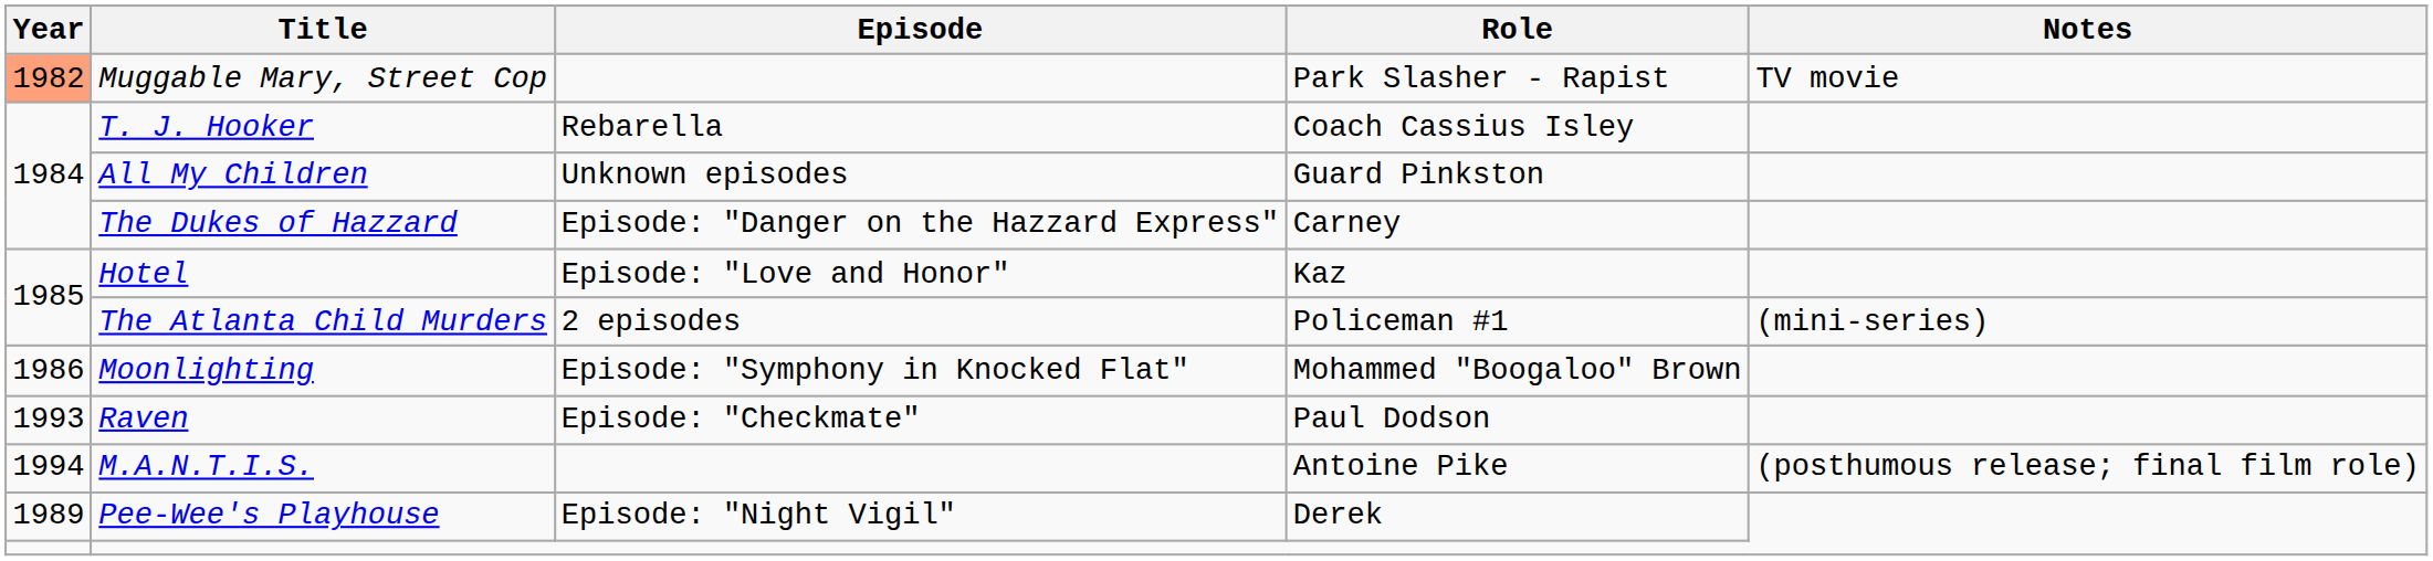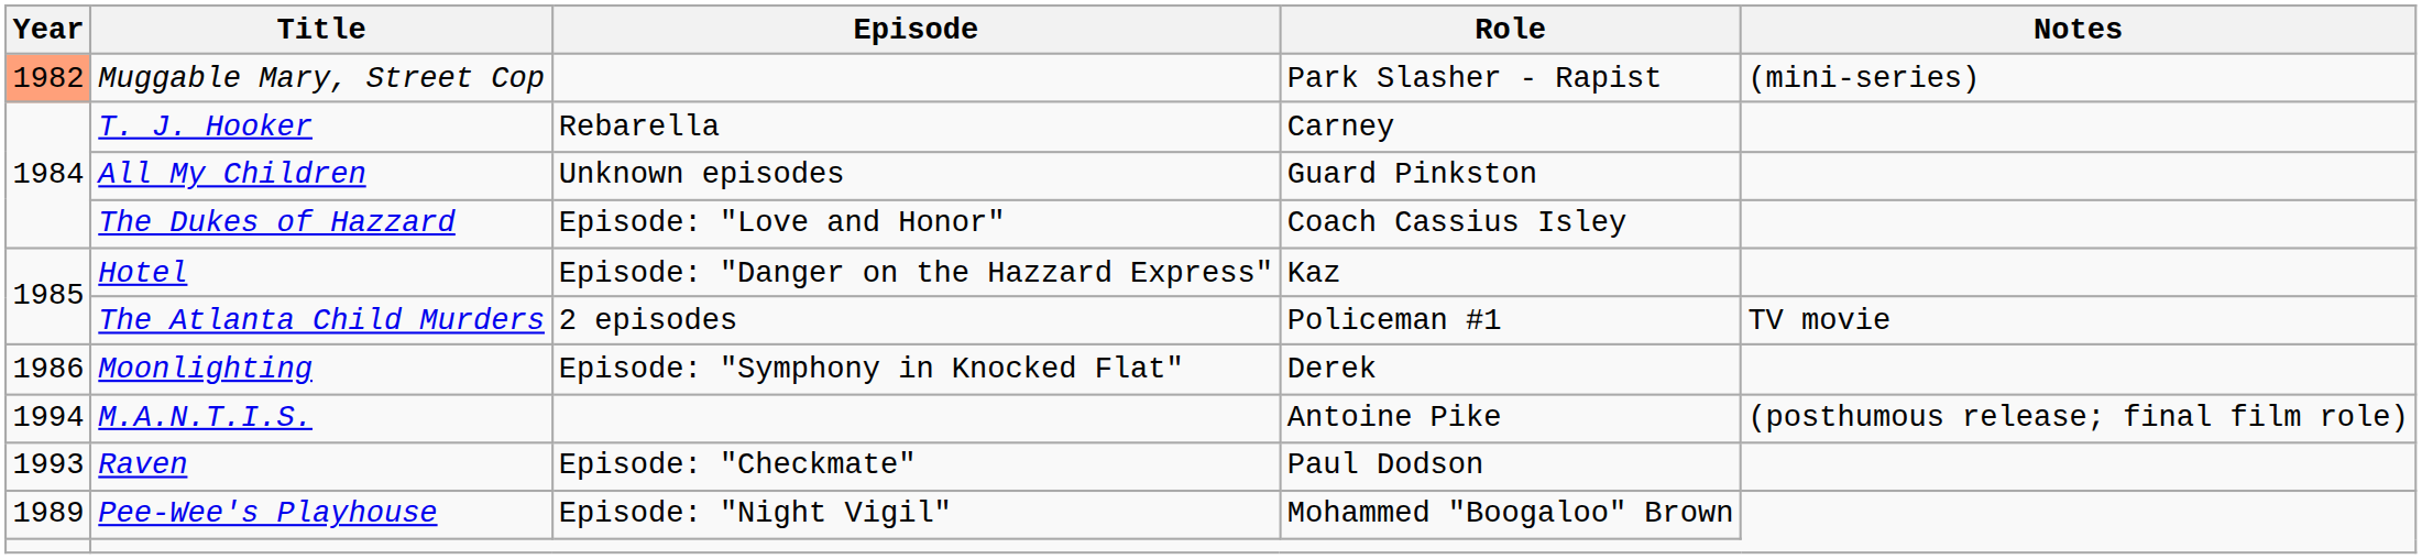Muggable Mary, Street Cop | Notes: TV movie -> (mini-series)
T. J. Hooker | Role: Coach Cassius Isley -> Carney
The Dukes of Hazzard | Episode: Episode: "Danger on the Hazzard Express" -> Episode: "Love and Honor"
The Dukes of Hazzard | Role: Carney -> Coach Cassius Isley
Hotel | Episode: Episode: "Love and Honor" -> Episode: "Danger on the Hazzard Express"
The Atlanta Child Murders | Notes: (mini-series) -> TV movie
Moonlighting | Role: Mohammed "Boogaloo" Brown -> Derek
rows swapped: Raven <-> M.A.N.T.I.S.
Pee-Wee's Playhouse | Role: Derek -> Mohammed "Boogaloo" Brown
